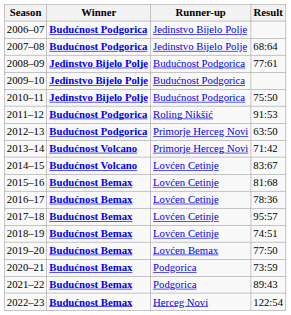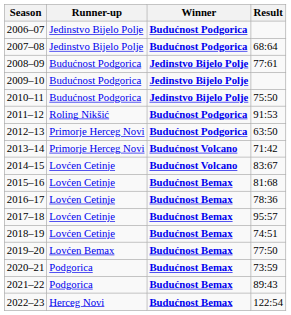columns swapped: Winner <-> Runner-up
